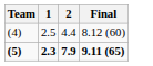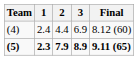+ column: 3 | 6.9 | 8.9
(4) | 1: 2.5 -> 2.4
